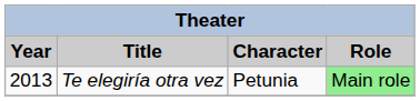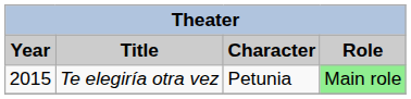Te elegiría otra vez | Year: 2013 -> 2015
